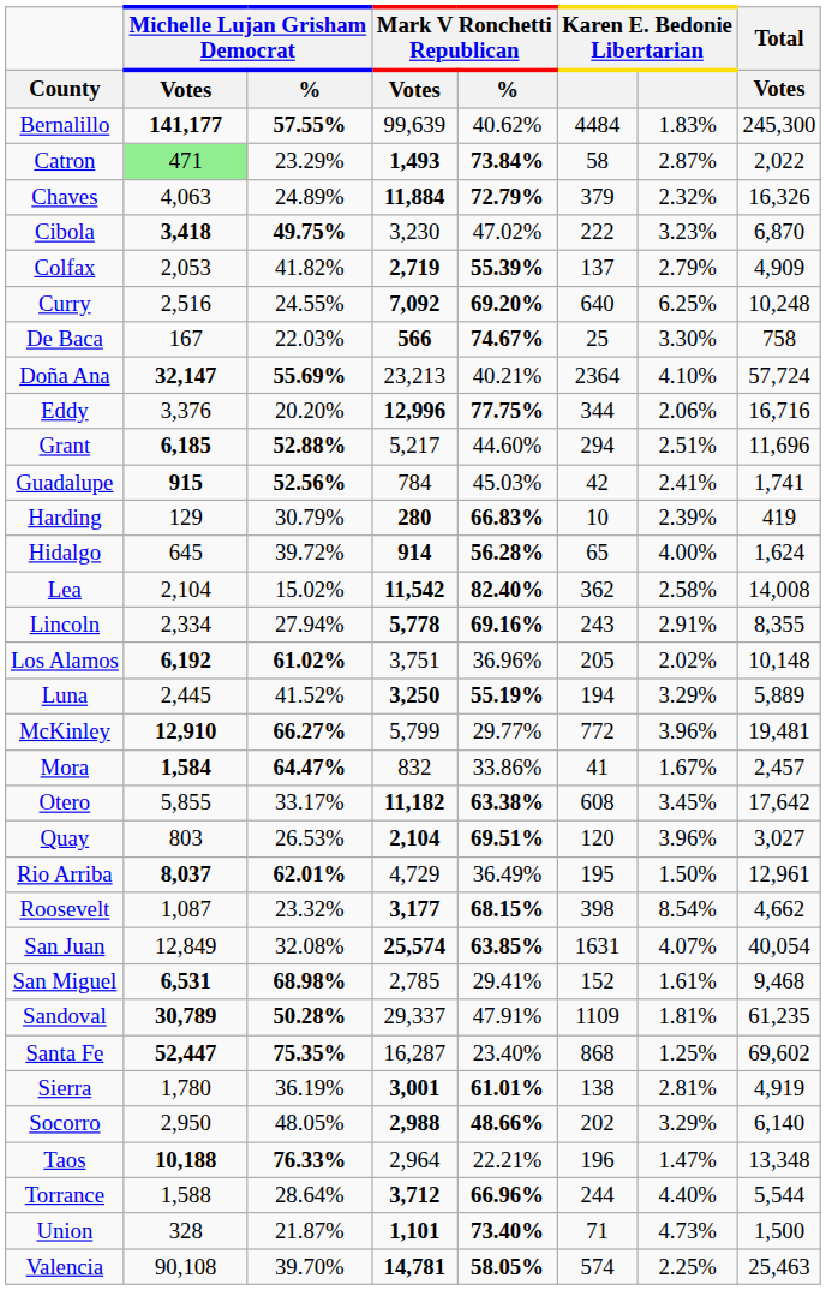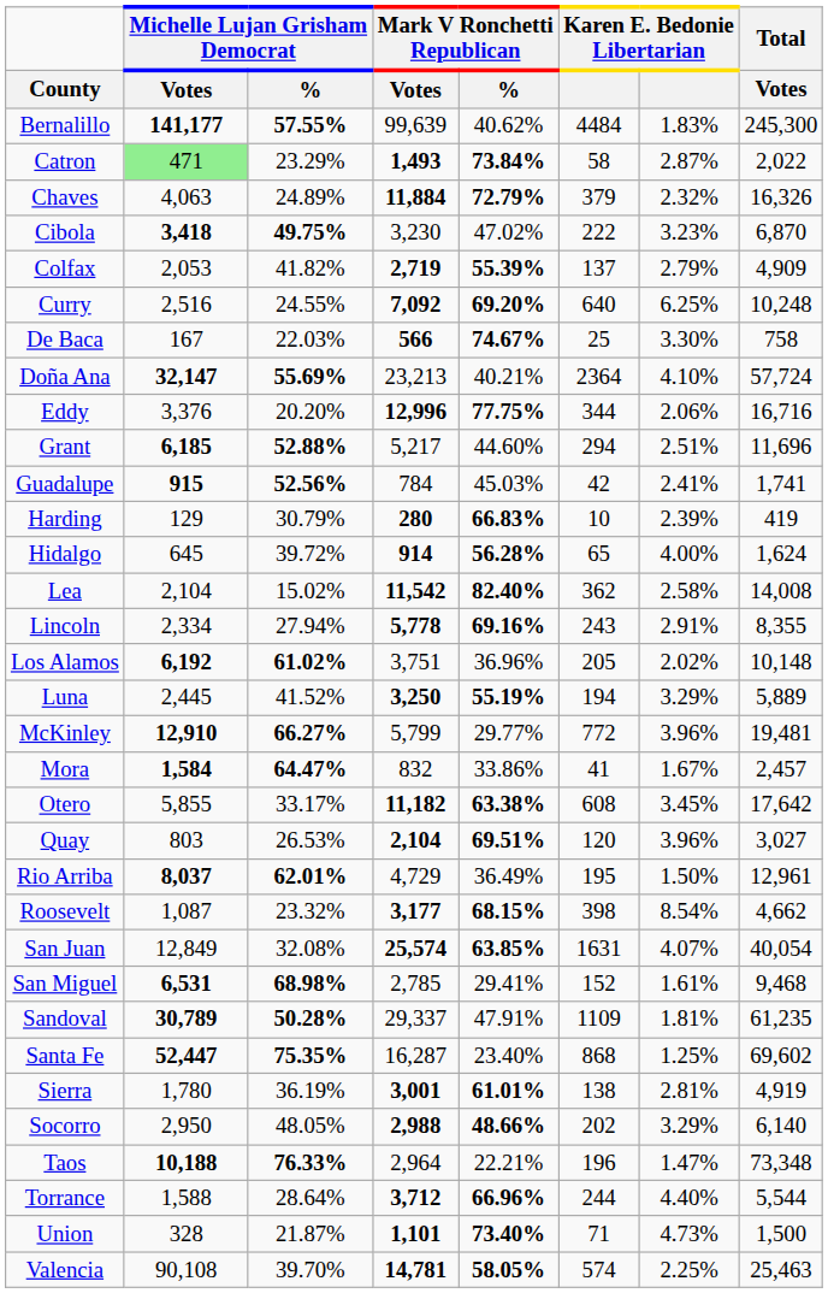Taos | Total / Votes: 13,348 -> 73,348
